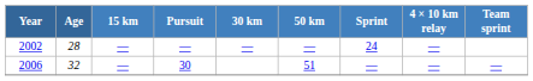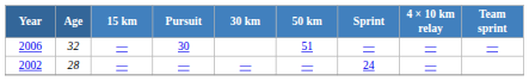rows swapped: 2002 <-> 2006
